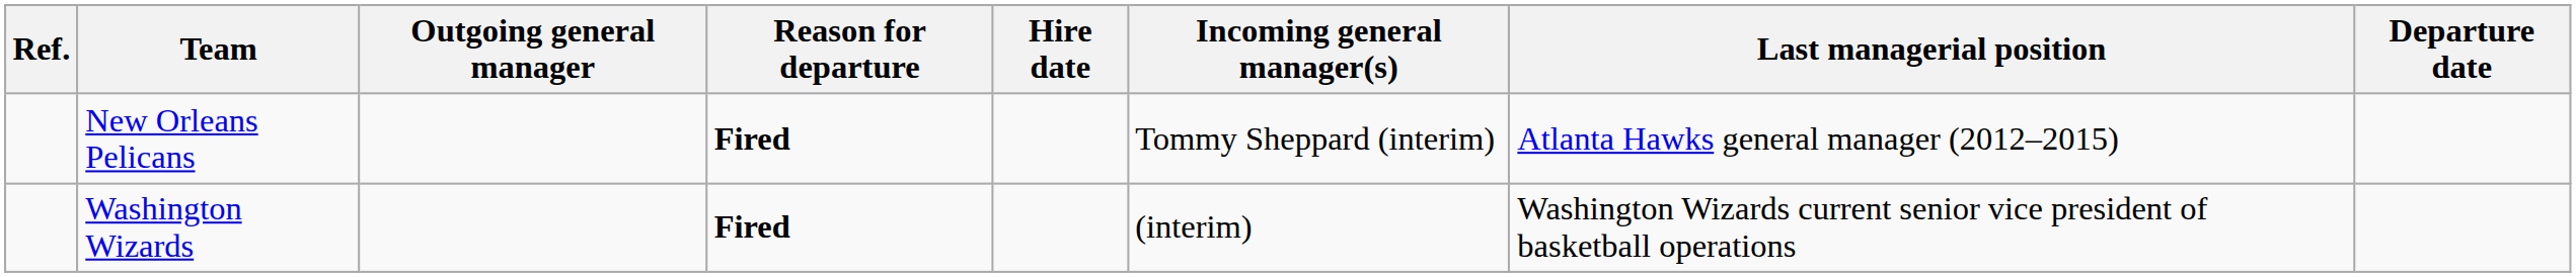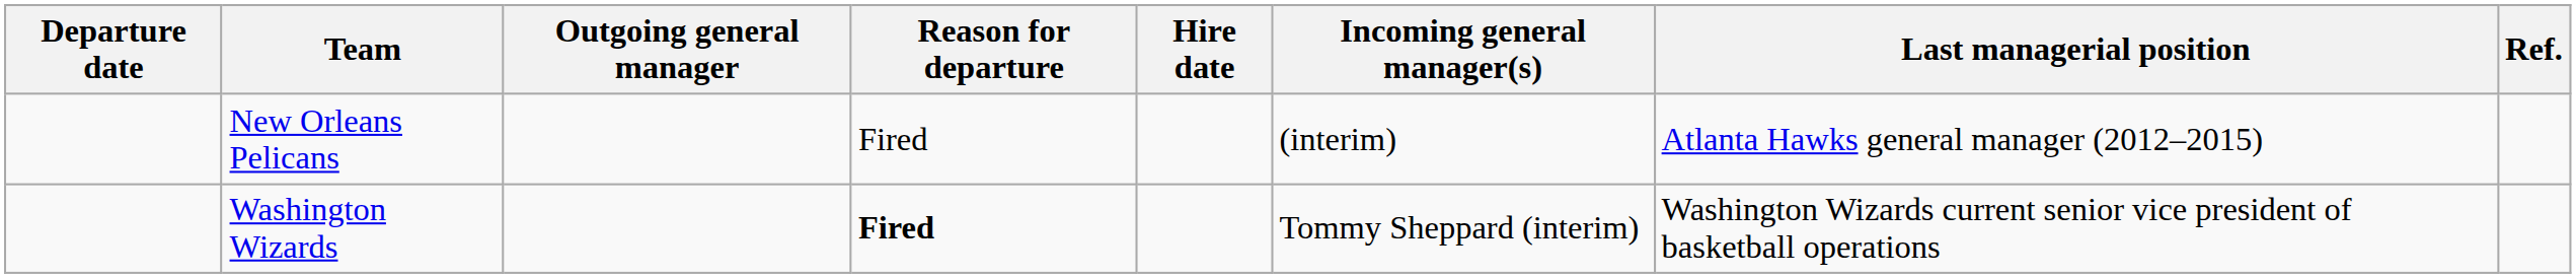columns swapped: Departure date <-> Ref.
New Orleans Pelicans | Reason for departure: bold -> normal
New Orleans Pelicans | Incoming general manager(s): Tommy Sheppard (interim) -> (interim)
Washington Wizards | Incoming general manager(s): (interim) -> Tommy Sheppard (interim)
